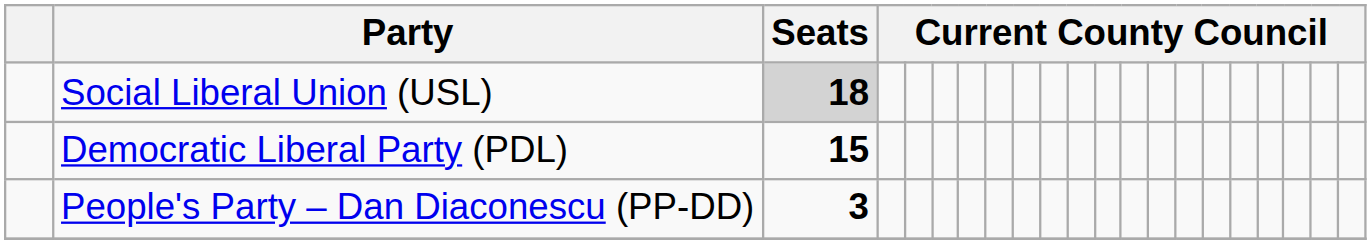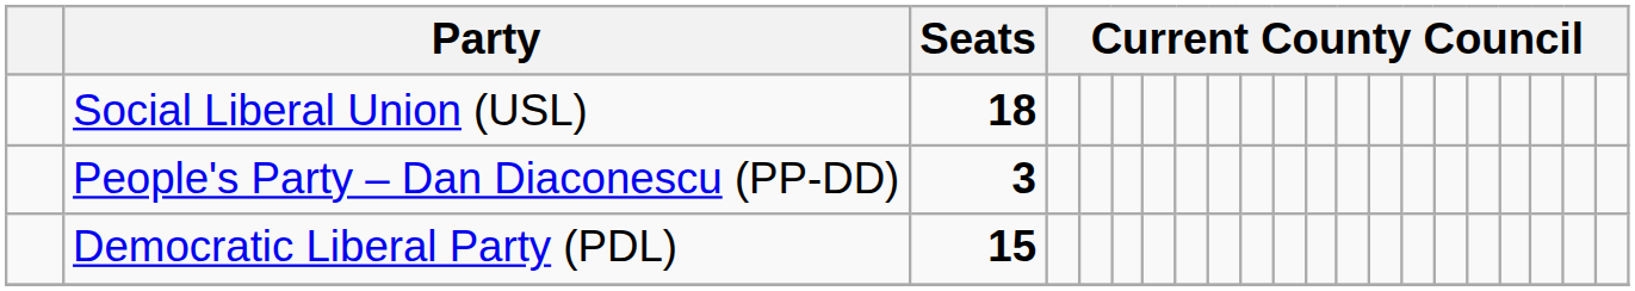Social Liberal Union (USL) | Seats: lightgrey background -> no background
rows swapped: Democratic Liberal Party (PDL) <-> People's Party – Dan Diaconescu (PP-DD)
